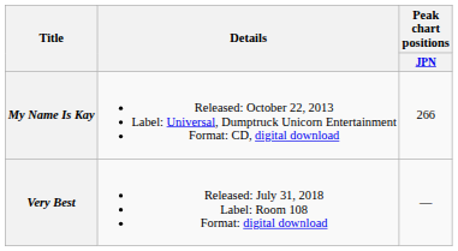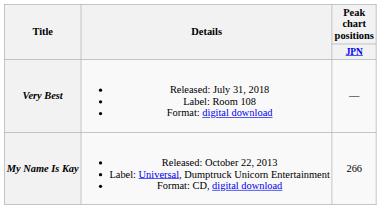rows swapped: My Name Is Kay <-> Very Best
